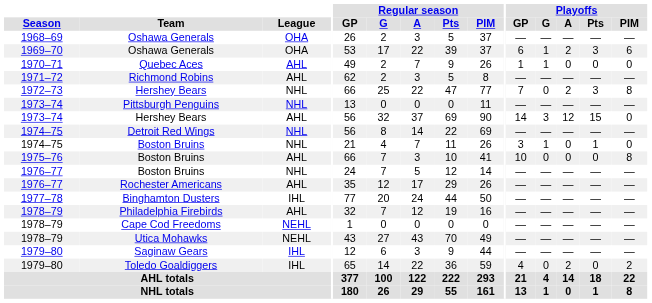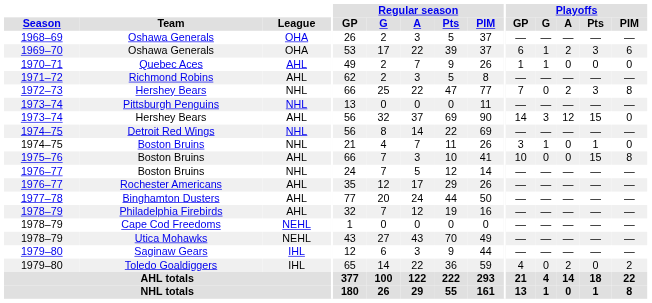1975–76 / Boston Bruins | Playoffs / Pts: 0 -> 15
Binghamton Dusters | League: IHL -> AHL
